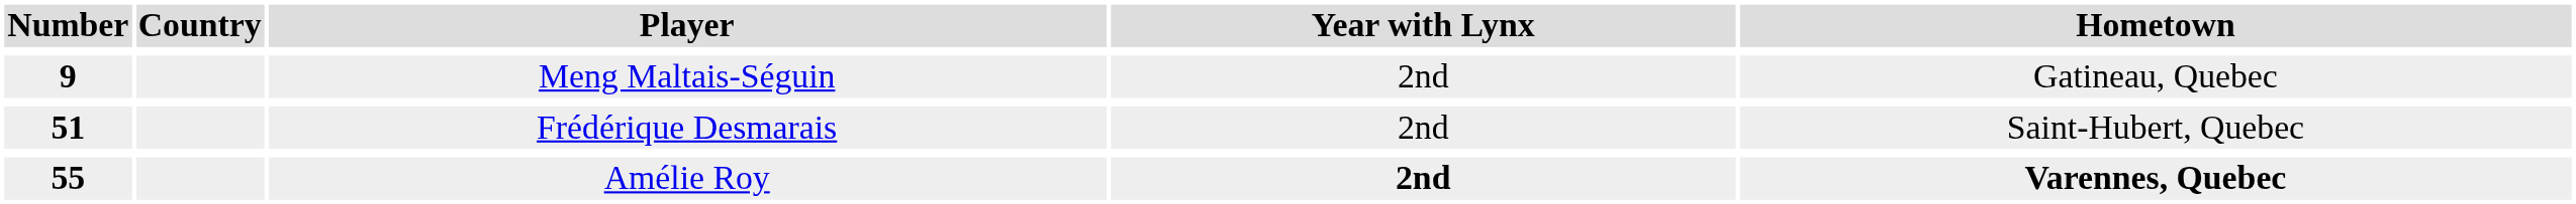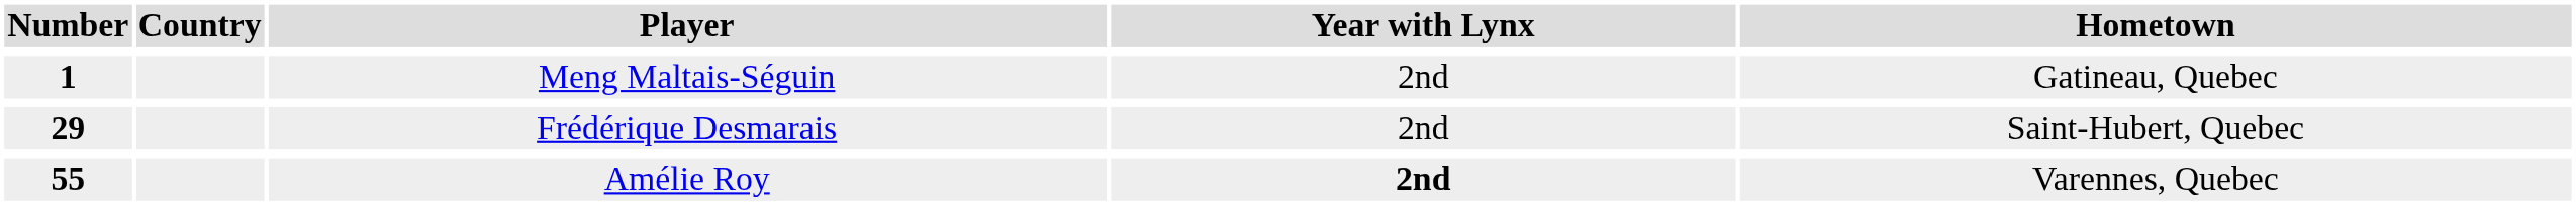Meng Maltais-Séguin | Number: 9 -> 1
Frédérique Desmarais | Number: 51 -> 29
Amélie Roy | Hometown: bold -> normal
